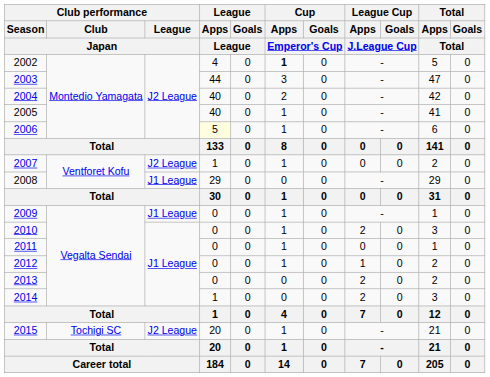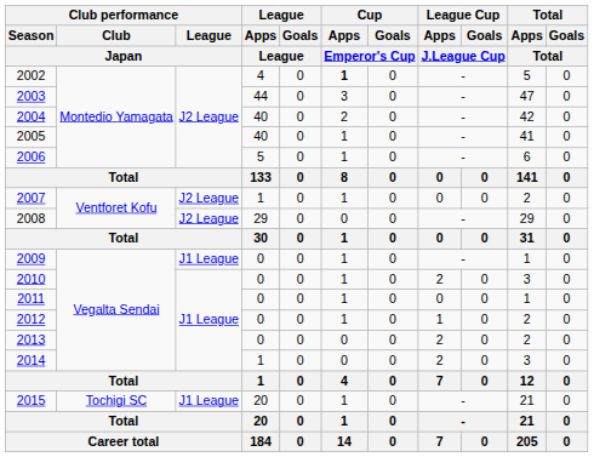2006 | League / Apps / League: lightyellow background -> no background
2008 | Club performance / League / Japan: J1 League -> J2 League
2015 | Club performance / League / Japan: J2 League -> J1 League
